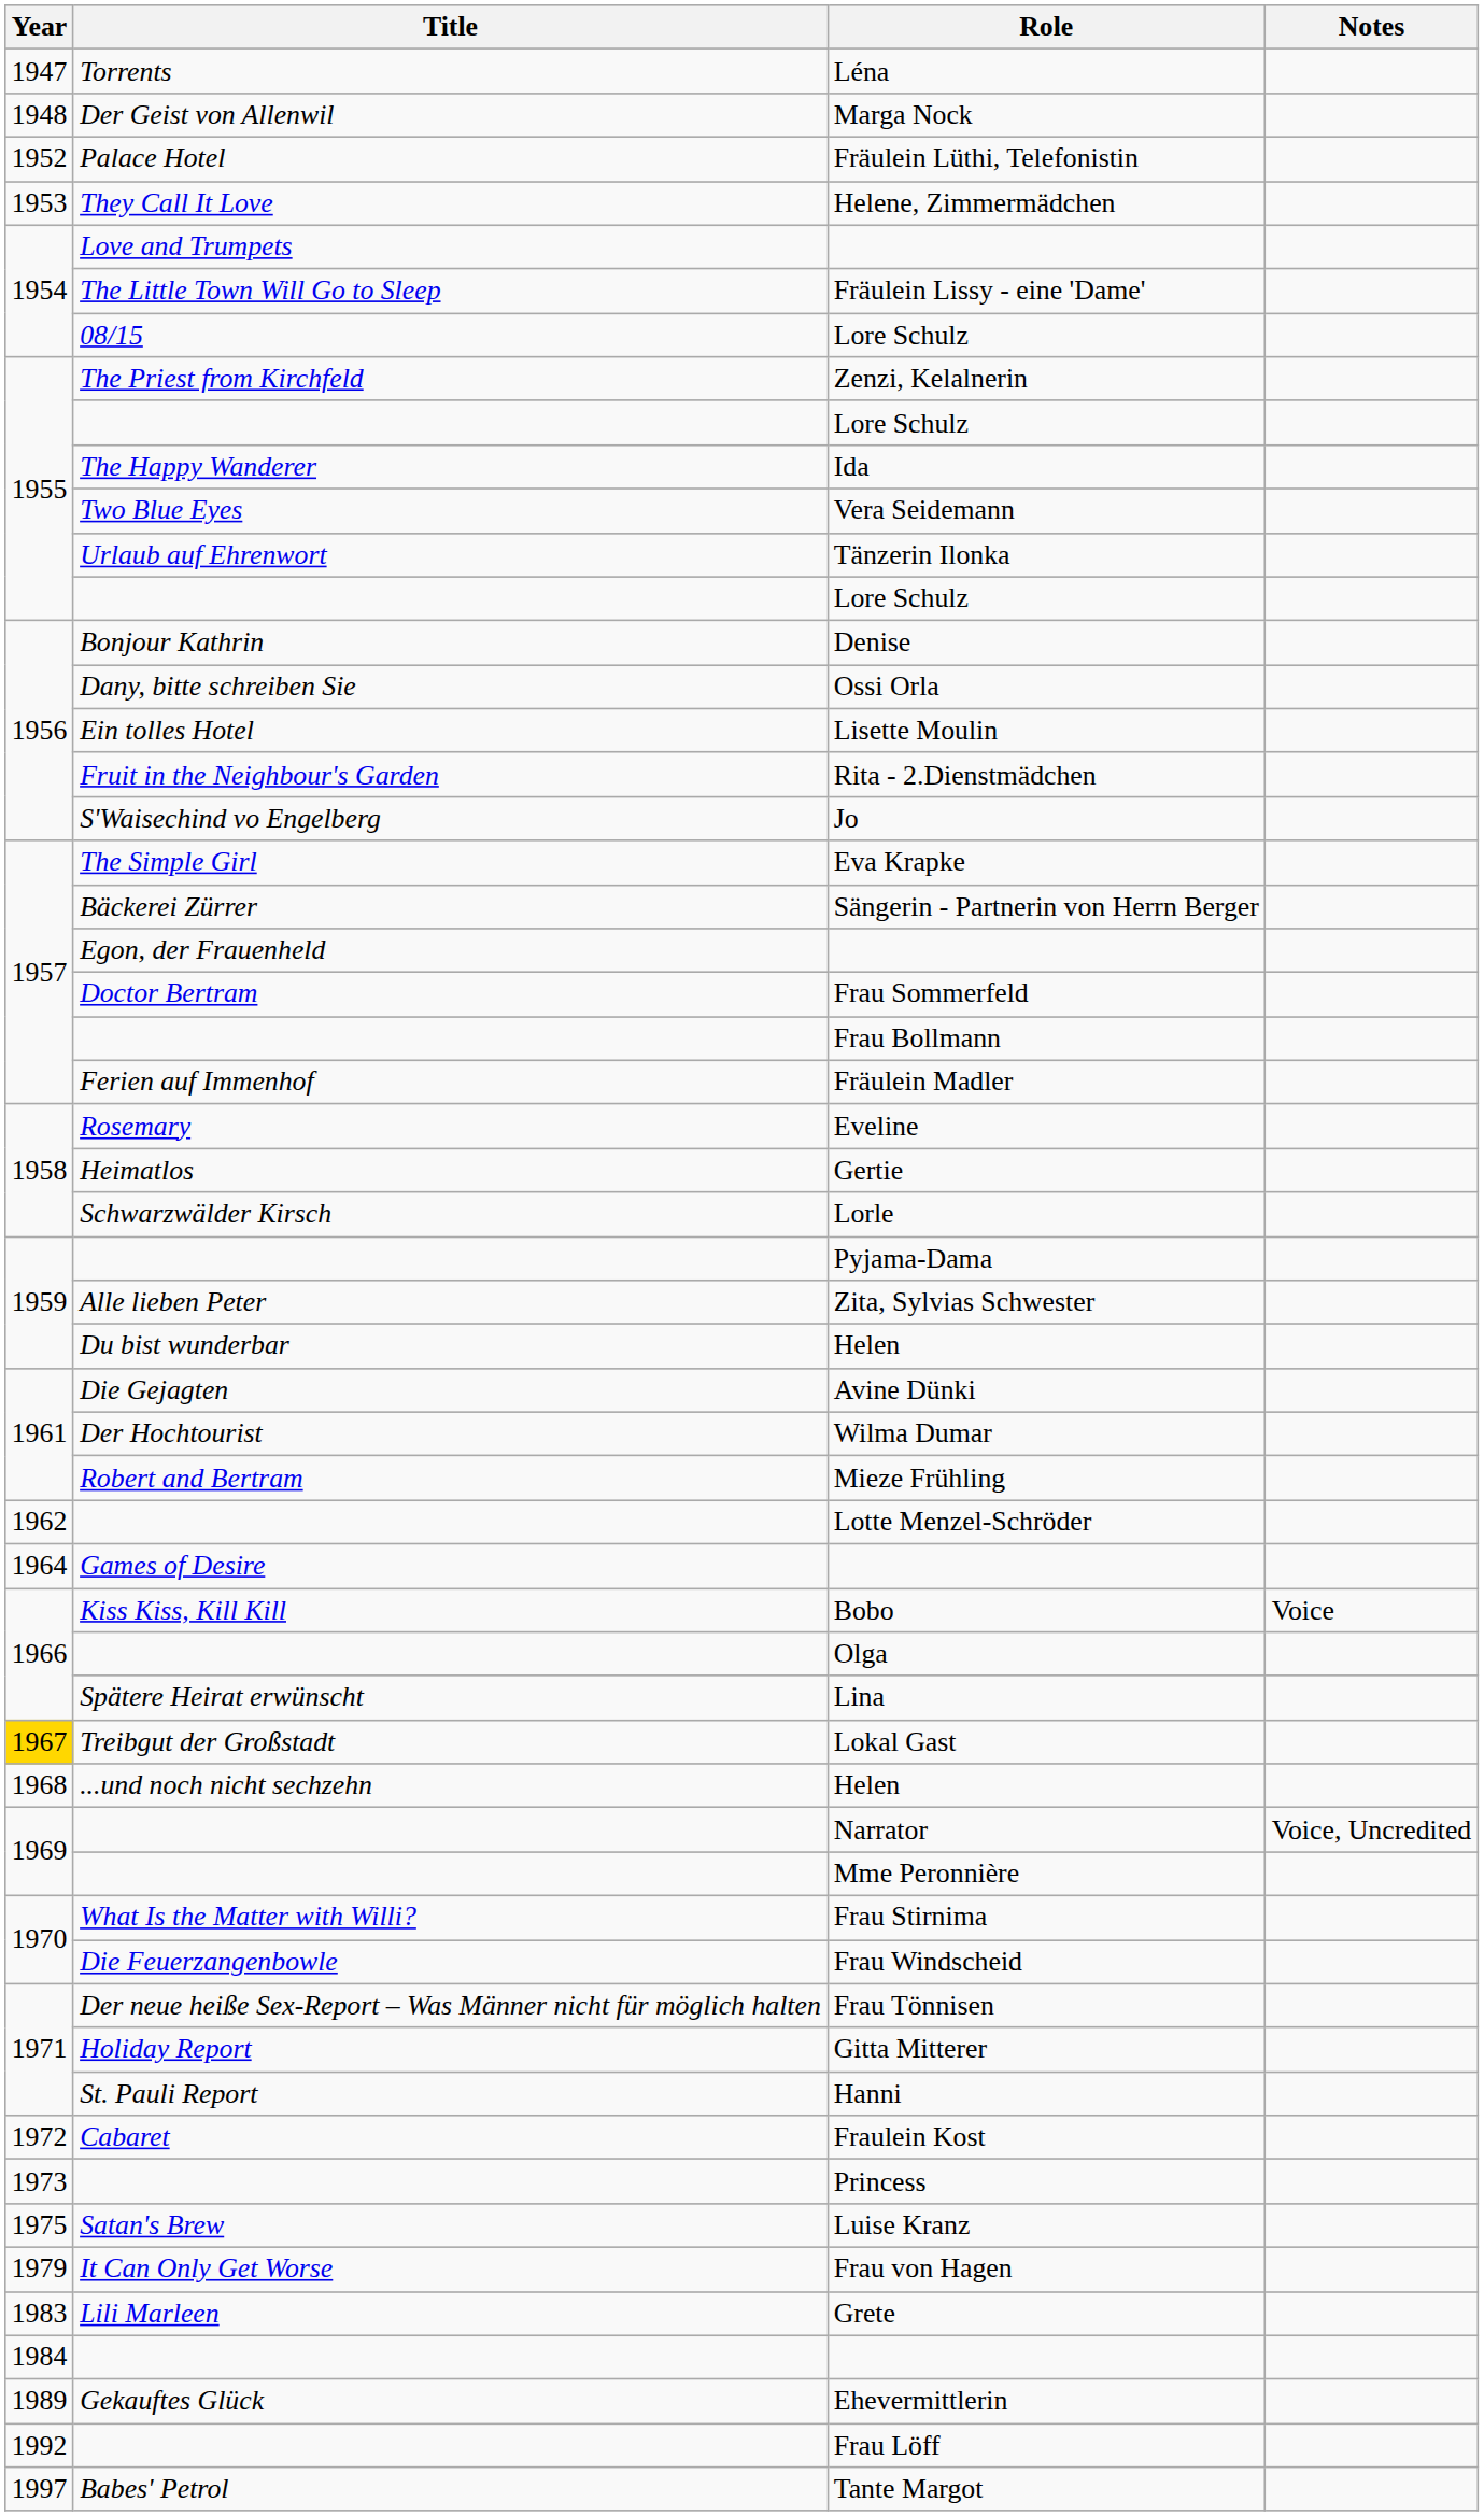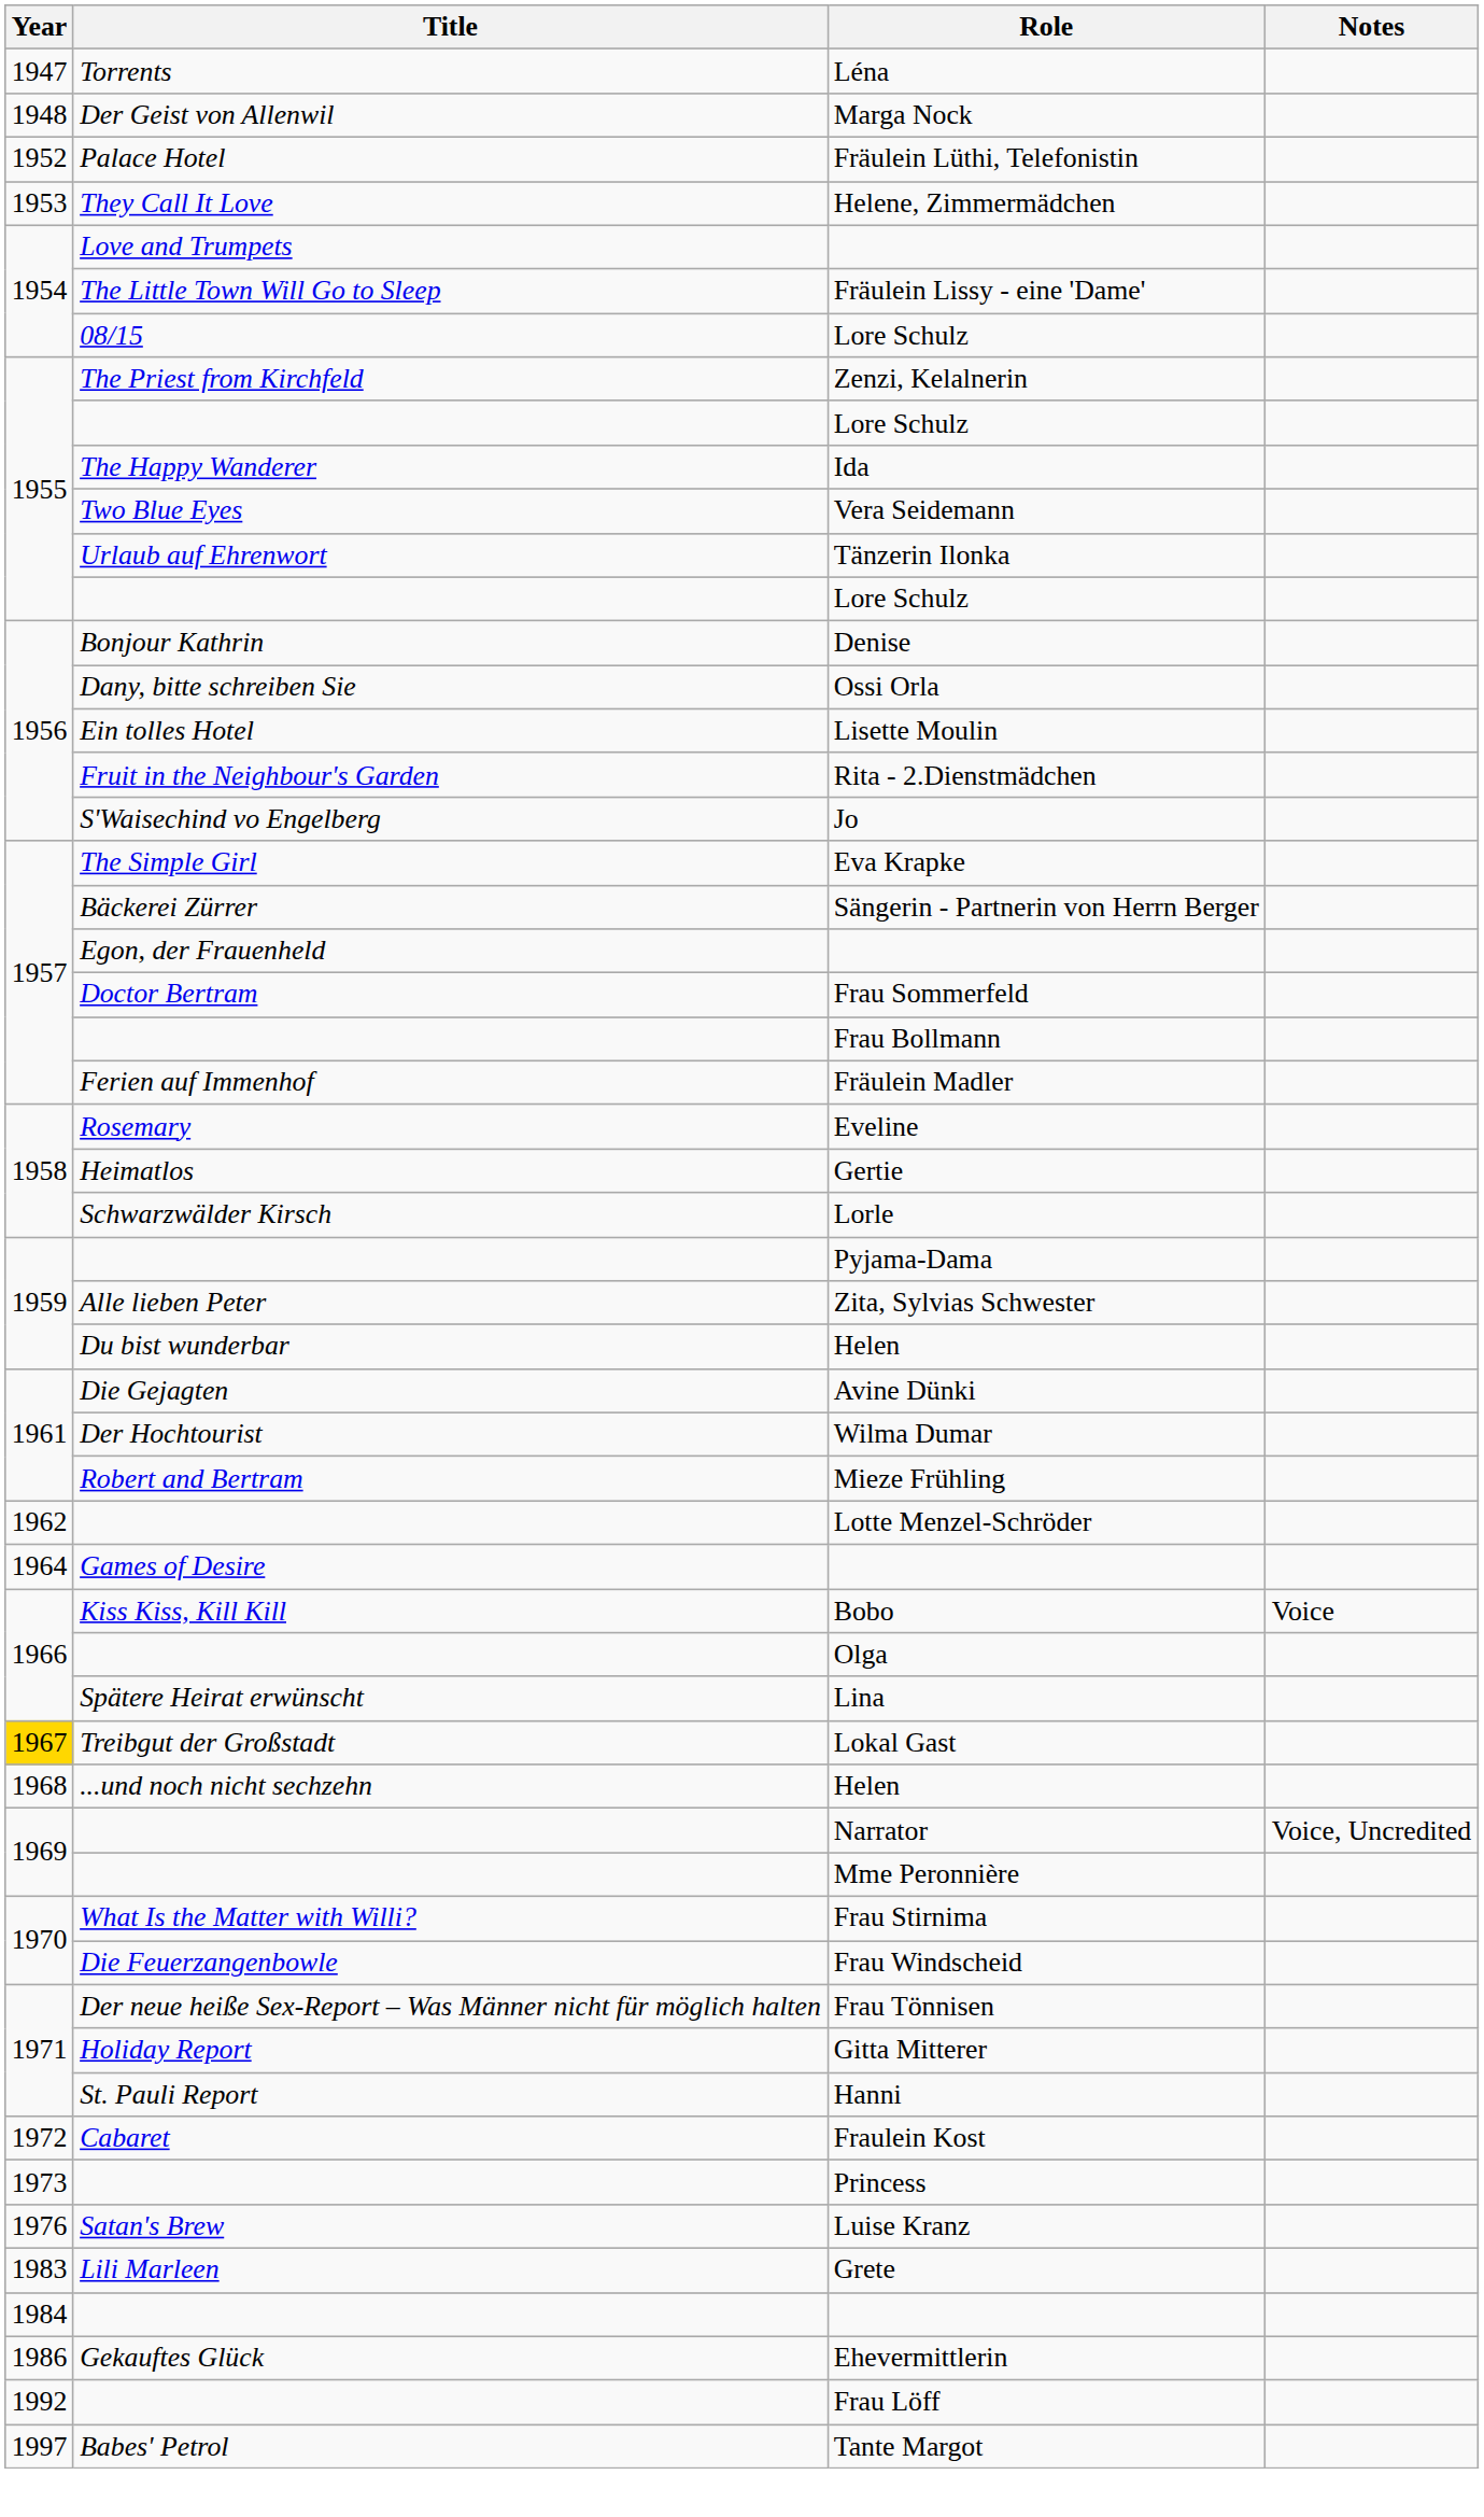Luise Kranz | Year: 1975 -> 1976
- row: 1979 | It Can Only Get Worse | Frau von Hagen
Ehevermittlerin | Year: 1989 -> 1986
